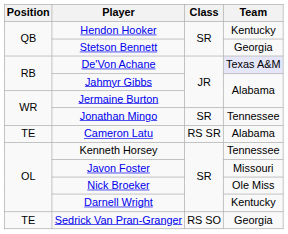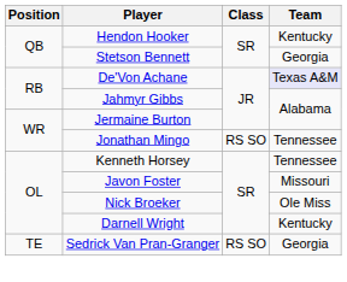Jonathan Mingo | Class: SR -> RS SO
- row: TE | Cameron Latu | RS SR | Alabama
